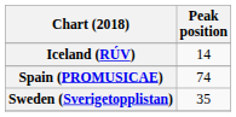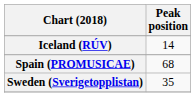Spain (PROMUSICAE) | Peak position: 74 -> 68
